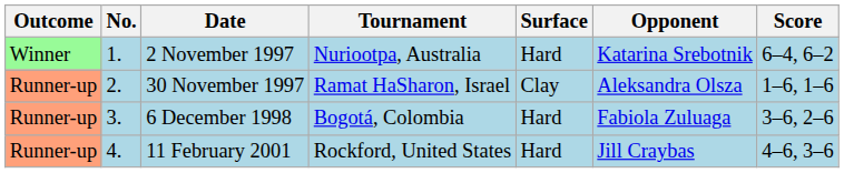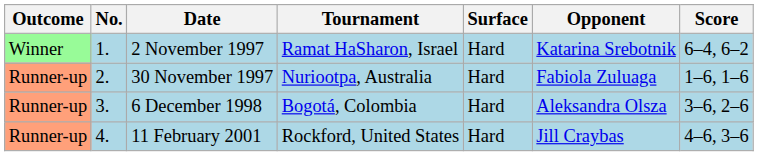2 November 1997 | Tournament: Nuriootpa, Australia -> Ramat HaSharon, Israel
30 November 1997 | Tournament: Ramat HaSharon, Israel -> Nuriootpa, Australia
30 November 1997 | Surface: Clay -> Hard
30 November 1997 | Opponent: Aleksandra Olsza -> Fabiola Zuluaga
6 December 1998 | Opponent: Fabiola Zuluaga -> Aleksandra Olsza
